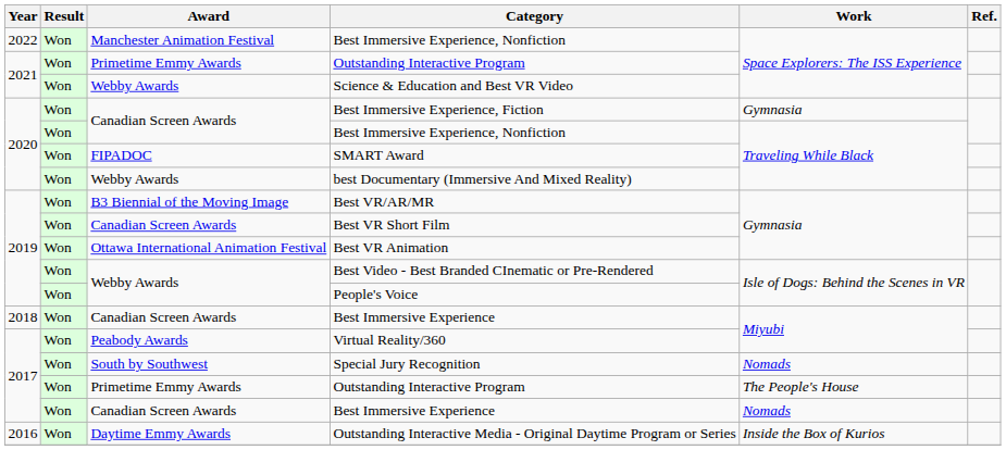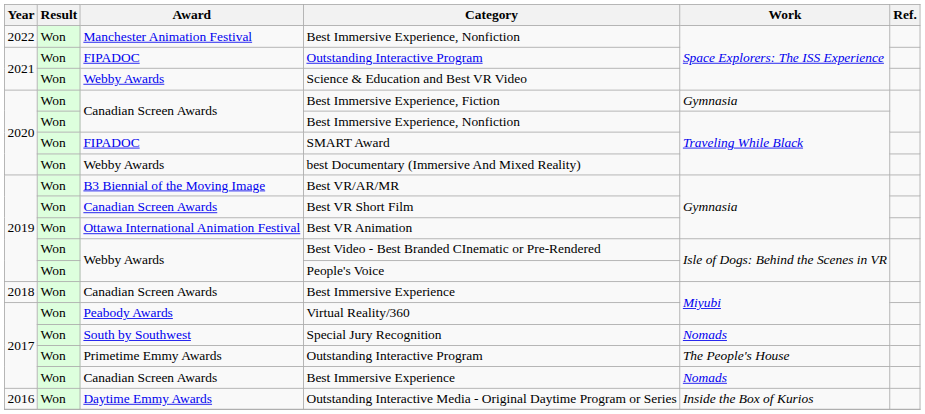2021 / Outstanding Interactive Program | Award: Primetime Emmy Awards -> FIPADOC
